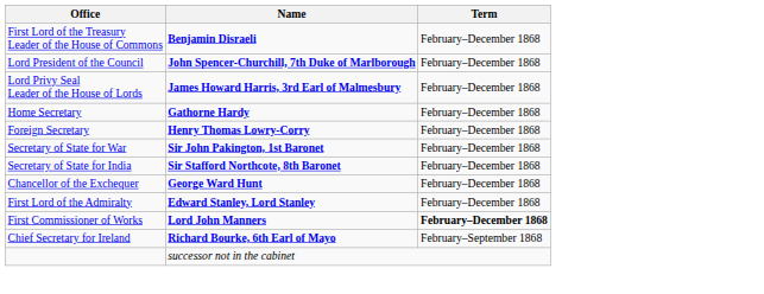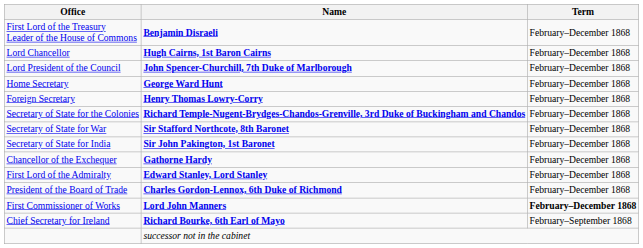+ row: Lord Chancellor | Hugh Cairns, 1st Baron Cairns | February–December 1868
- row: Lord Privy Seal Leader of the House of Lords | James Howard Harris, 3rd Earl of Malmesbury | February–December 1868
Home Secretary | Name: Gathorne Hardy -> George Ward Hunt
+ row: Secretary of State for the Colonies | Richard Temple-Nugent-Brydges-Chandos-Grenville, 3rd Duke of Buckingham and Chandos | February–December 1868
Secretary of State for War | Name: Sir John Pakington, 1st Baronet -> Sir Stafford Northcote, 8th Baronet
Secretary of State for India | Name: Sir Stafford Northcote, 8th Baronet -> Sir John Pakington, 1st Baronet
Chancellor of the Exchequer | Name: George Ward Hunt -> Gathorne Hardy
+ row: President of the Board of Trade | Charles Gordon-Lennox, 6th Duke of Richmond | February–December 1868
